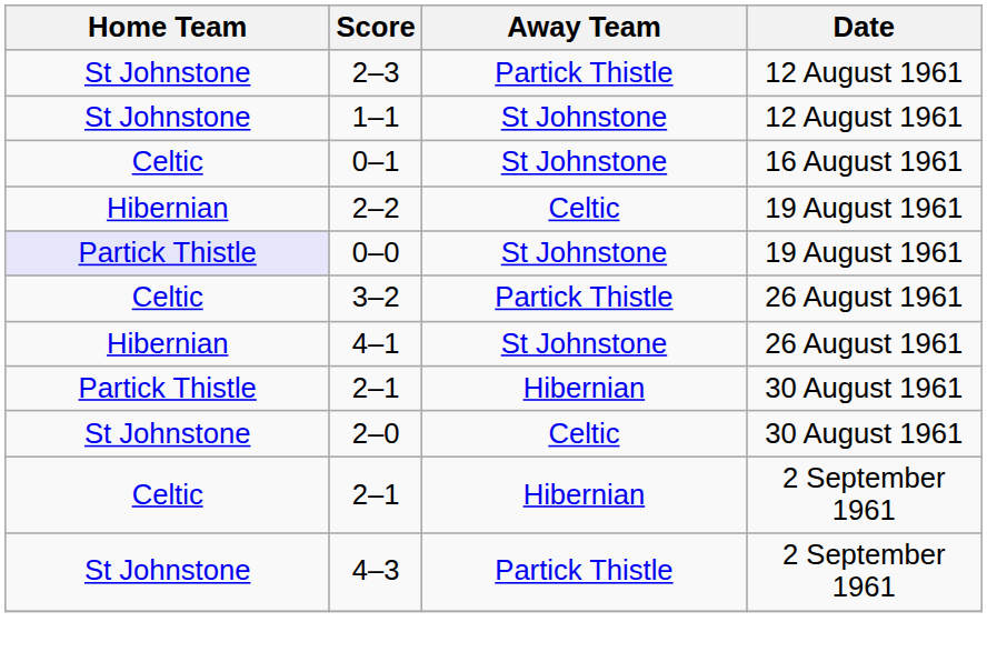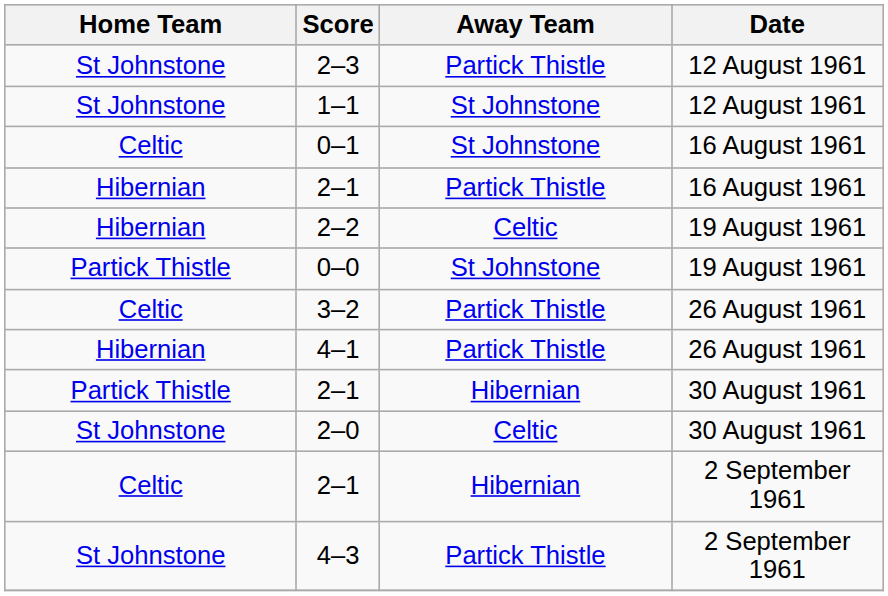+ row: Hibernian | 2–1 | Partick Thistle | 16 August 1961
0–0 | Home Team: lavender background -> no background
4–1 | Away Team: St Johnstone -> Partick Thistle
